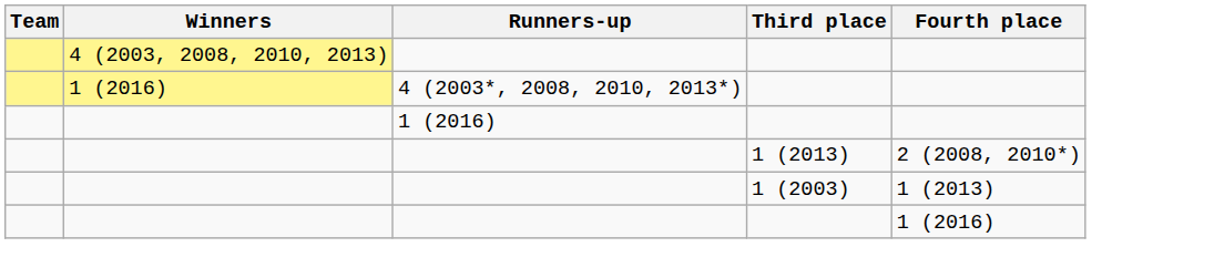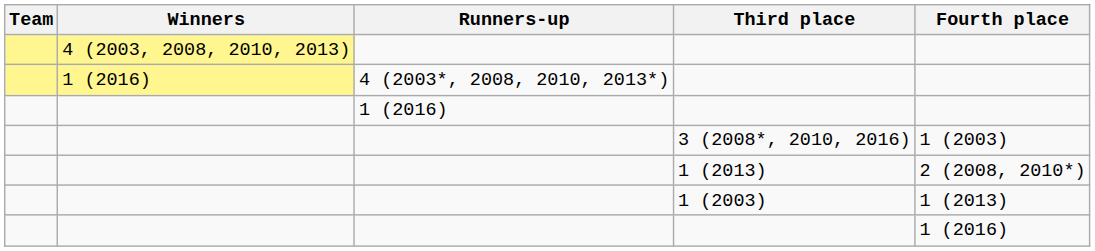+ row: 3 (2008*, 2010, 2016) | 1 (2003)
